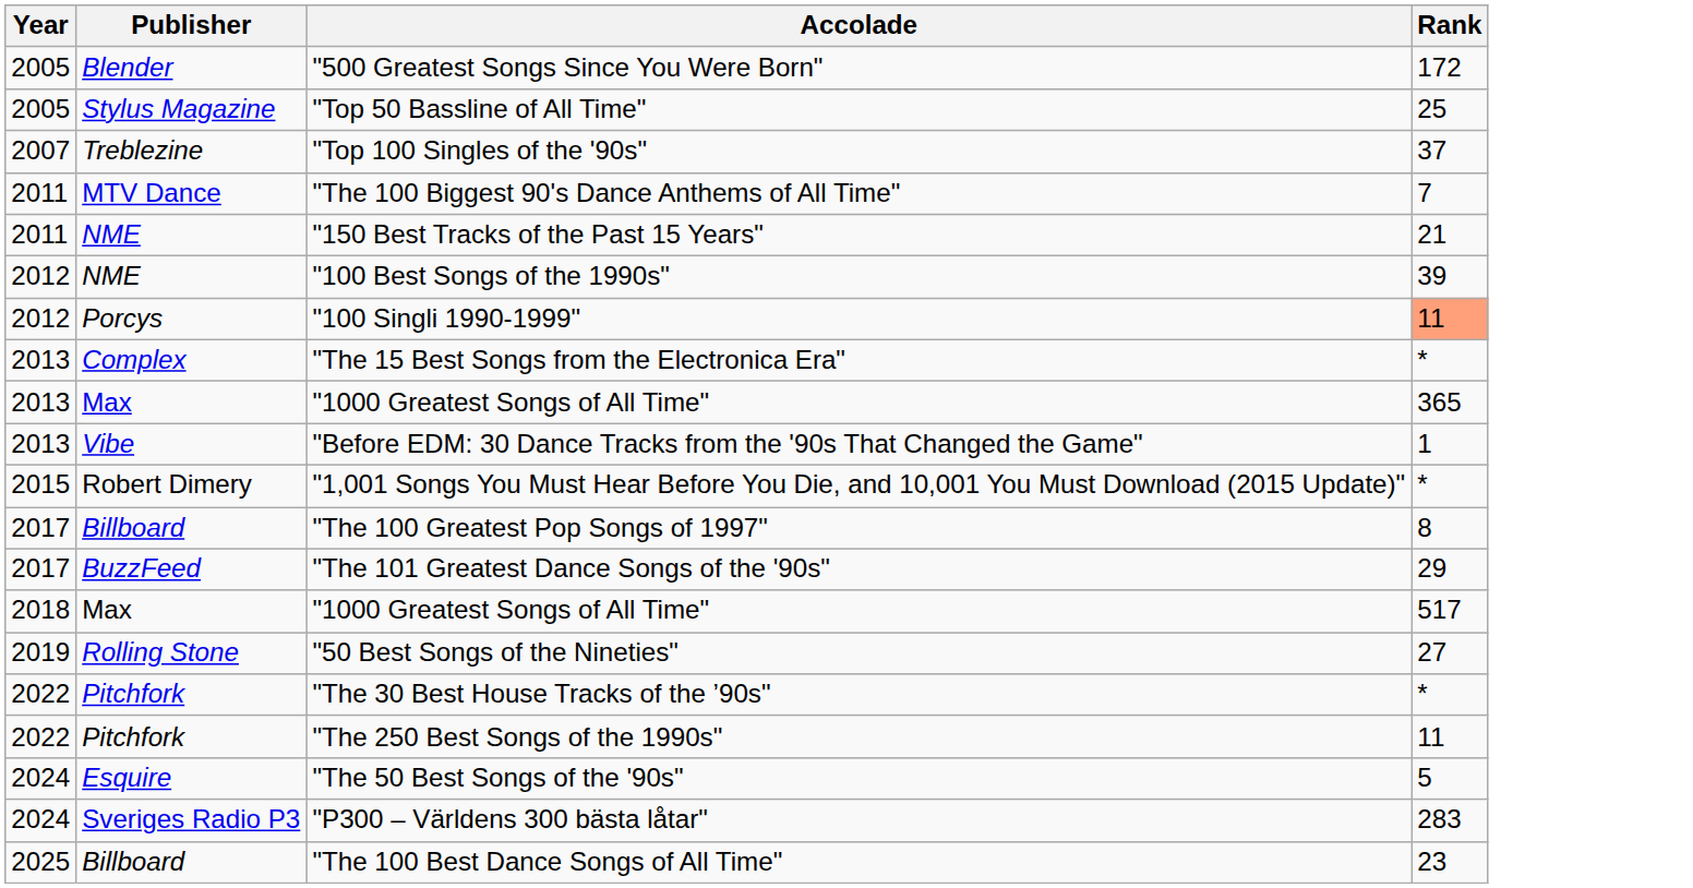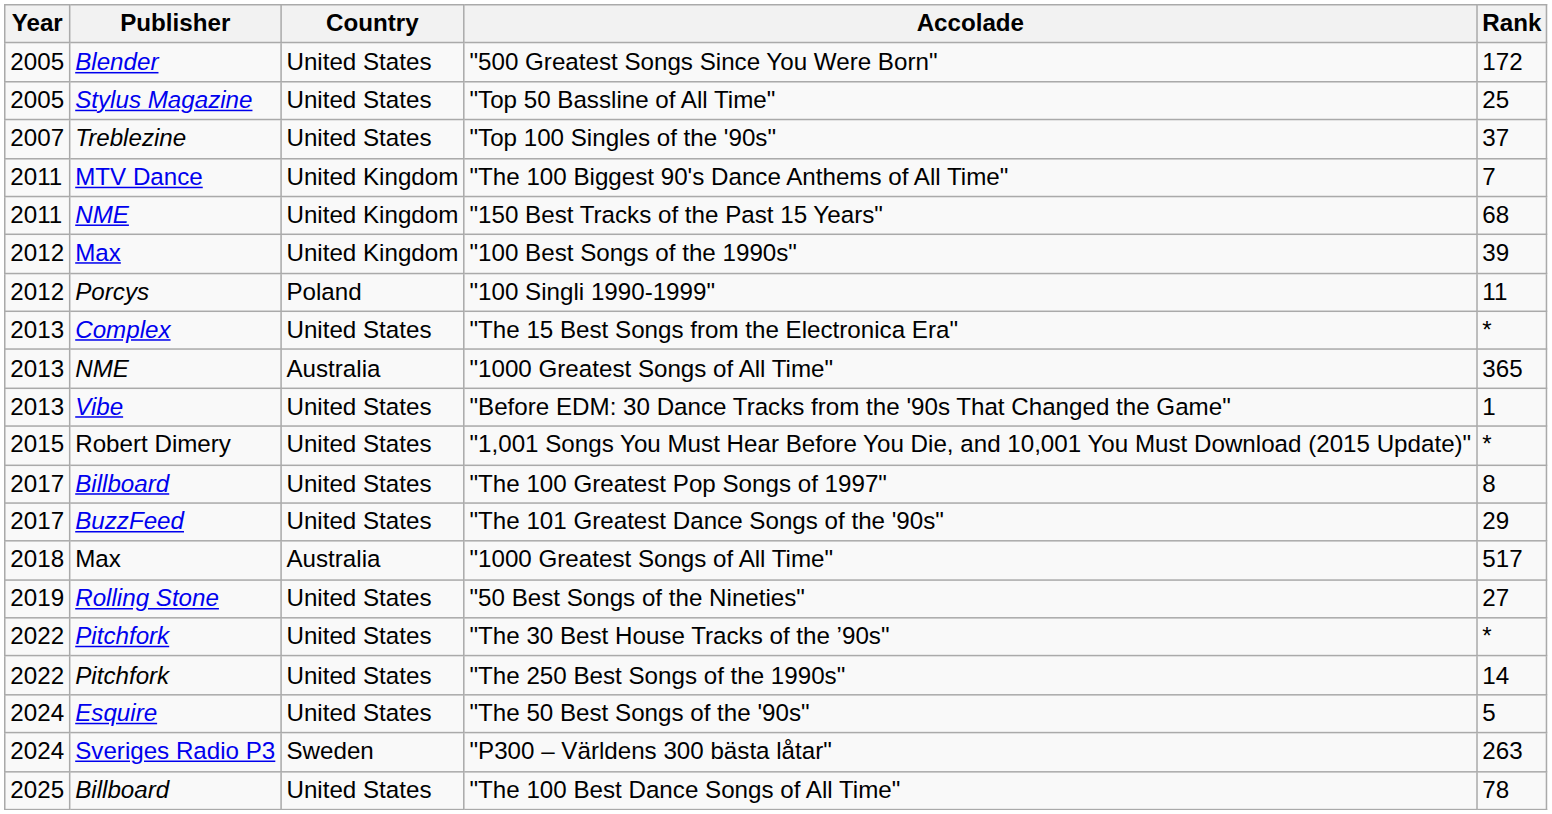+ column: Country | United States | United States | United States | United Kingdom | United Kingdom | United Kingdom | Poland | United States | Australia | United States | United States | United States | United States | Australia | United States | United States | United States | United States | Sweden | United States
"150 Best Tracks of the Past 15 Years" | Rank: 21 -> 68
"100 Best Songs of the 1990s" | Publisher: NME -> Max
"100 Singli 1990-1999" | Rank: lightsalmon background -> no background
2013 / "1000 Greatest Songs of All Time" | Publisher: Max -> NME
"The 250 Best Songs of the 1990s" | Rank: 11 -> 14
"P300 – Världens 300 bästa låtar" | Rank: 283 -> 263
"The 100 Best Dance Songs of All Time" | Rank: 23 -> 78
